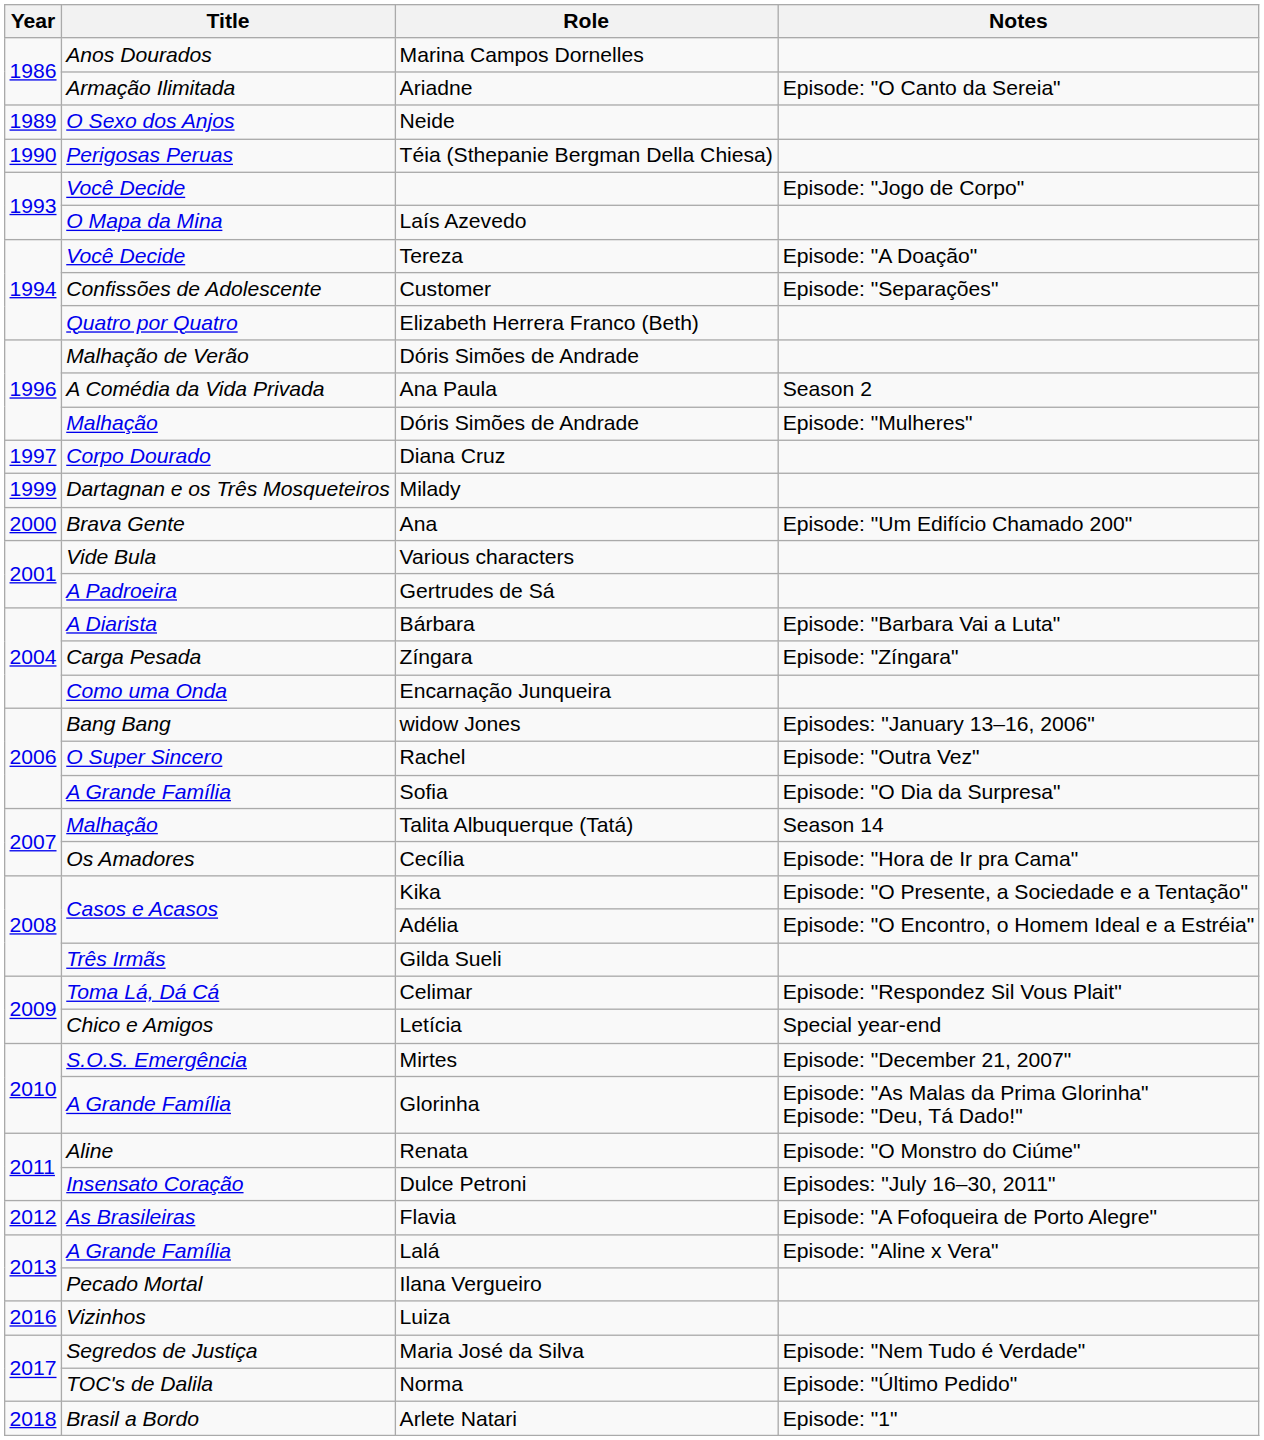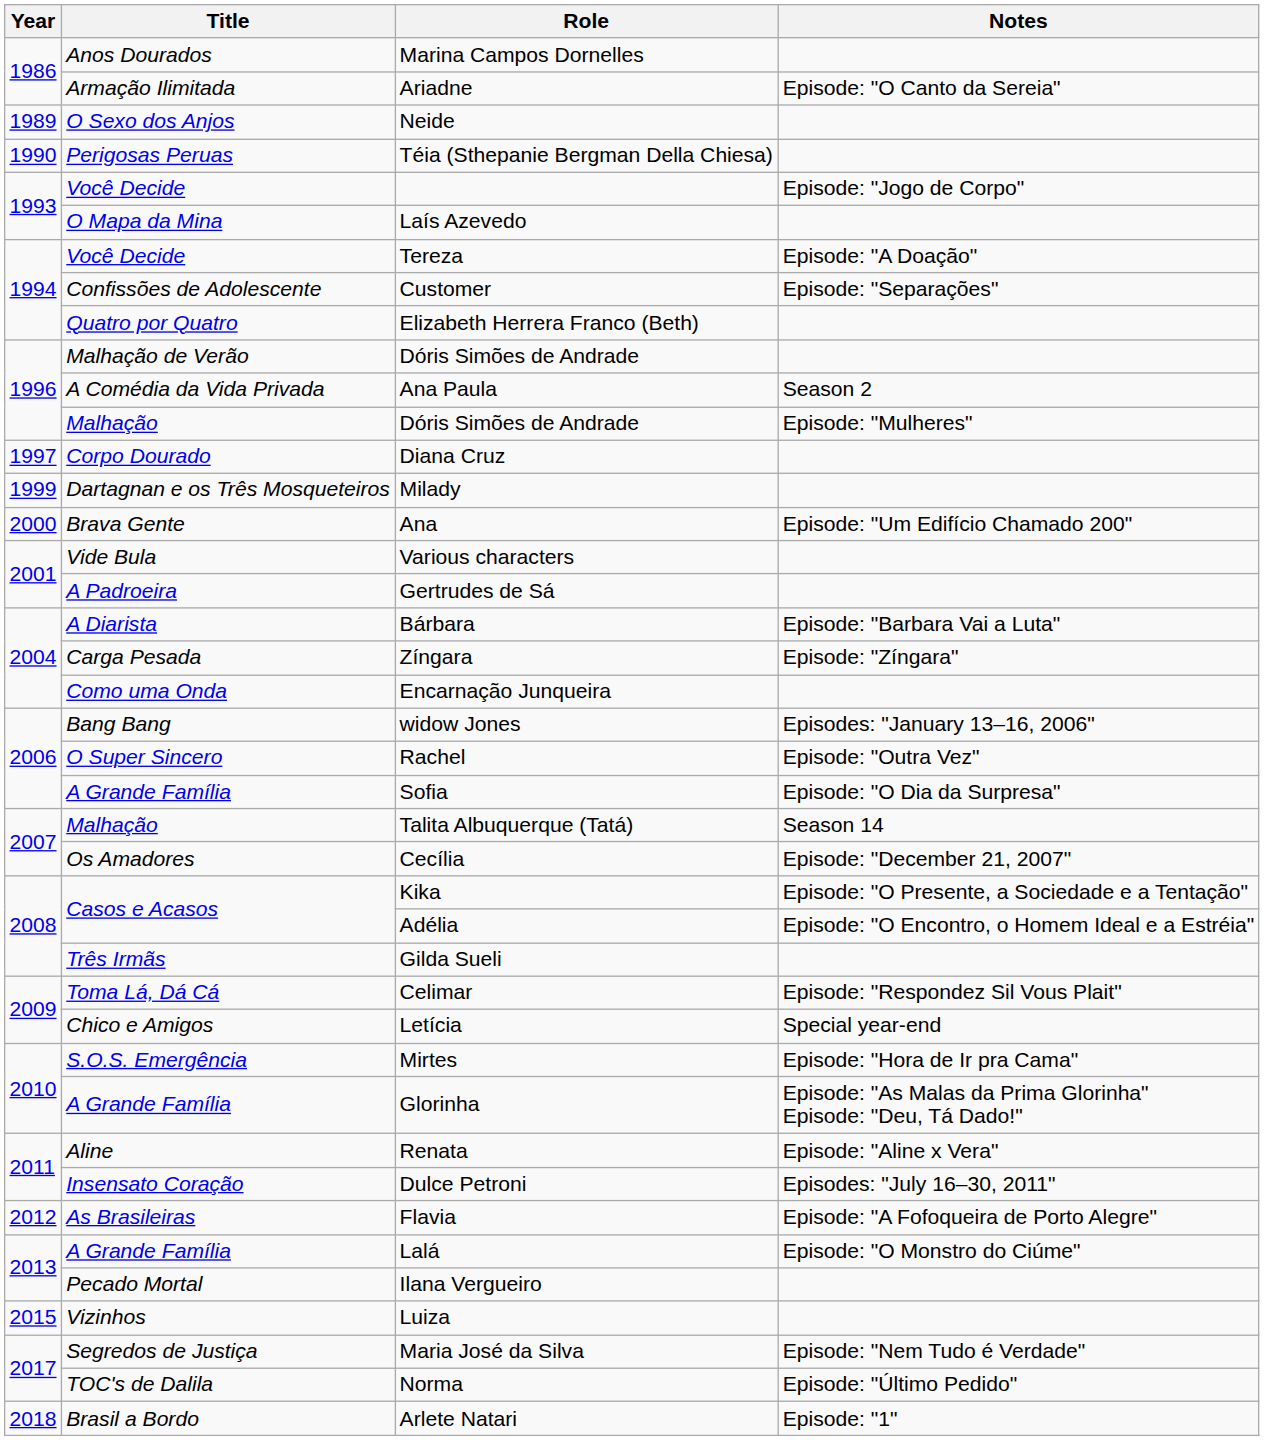Cecília | Notes: Episode: "Hora de Ir pra Cama" -> Episode: "December 21, 2007"
Mirtes | Notes: Episode: "December 21, 2007" -> Episode: "Hora de Ir pra Cama"
Renata | Notes: Episode: "O Monstro do Ciúme" -> Episode: "Aline x Vera"
Lalá | Notes: Episode: "Aline x Vera" -> Episode: "O Monstro do Ciúme"
Luiza | Year: 2016 -> 2015
